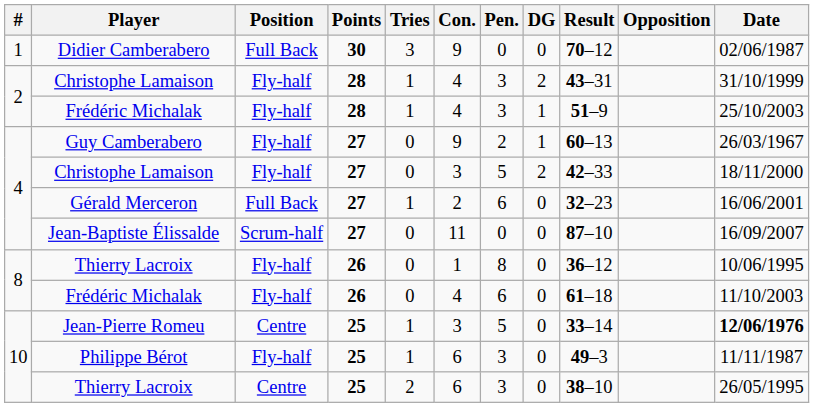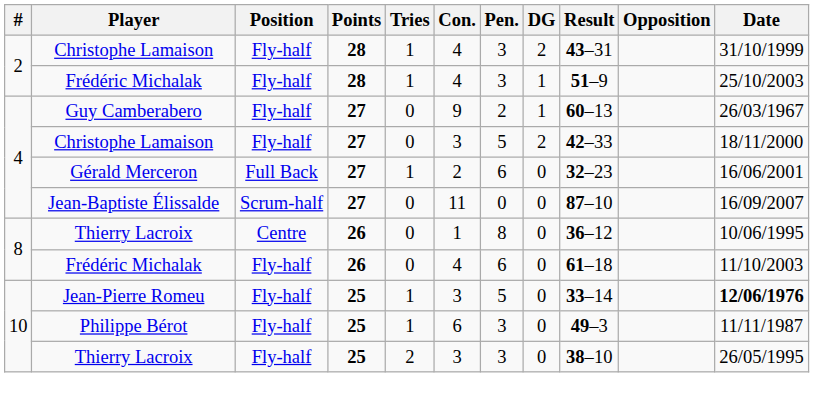- row: 1 | Didier Camberabero | Full Back | 30 | 3 | 9 | 0 | 0 | 70–12 | 02/06/1987
8 / Thierry Lacroix | Position: Fly-half -> Centre
Jean-Pierre Romeu | Position: Centre -> Fly-half
10 / Thierry Lacroix | Position: Centre -> Fly-half
10 / Thierry Lacroix | Con.: 6 -> 3
